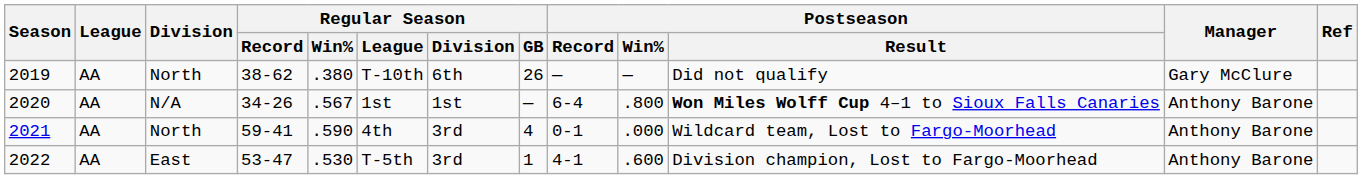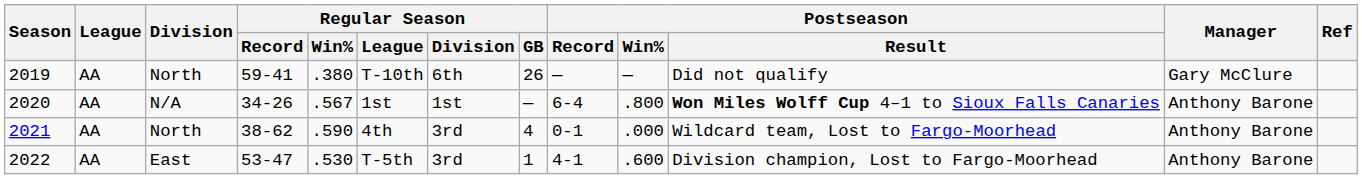2019 | Regular Season / Record: 38-62 -> 59-41
2021 | Regular Season / Record: 59-41 -> 38-62
